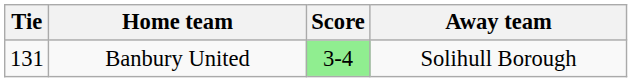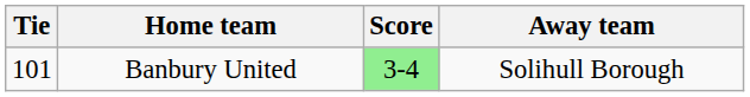Banbury United | Tie: 131 -> 101
